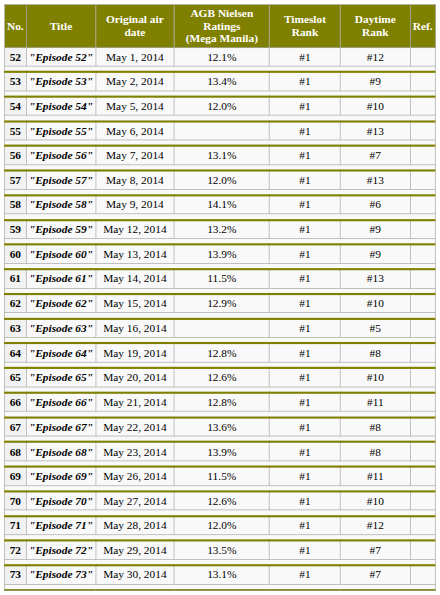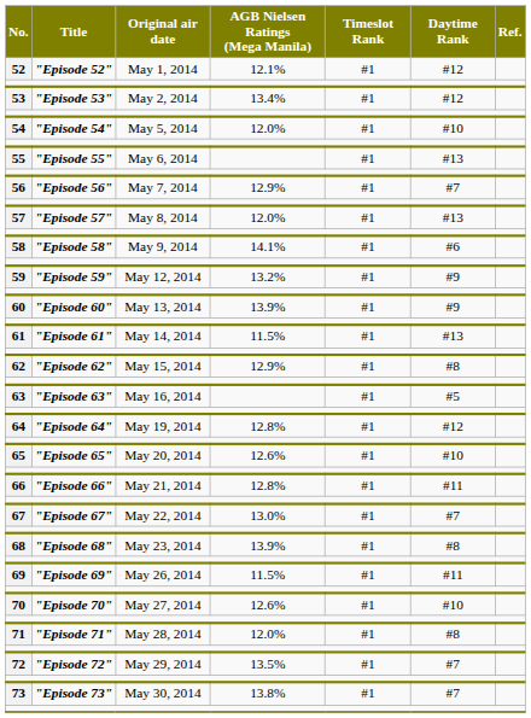53 | Daytime Rank: #9 -> #12
56 | AGB Nielsen Ratings (Mega Manila): 13.1% -> 12.9%
62 | Daytime Rank: #10 -> #8
64 | Daytime Rank: #8 -> #12
67 | AGB Nielsen Ratings (Mega Manila): 13.6% -> 13.0%
67 | Daytime Rank: #8 -> #7
71 | Daytime Rank: #12 -> #8
73 | AGB Nielsen Ratings (Mega Manila): 13.1% -> 13.8%
